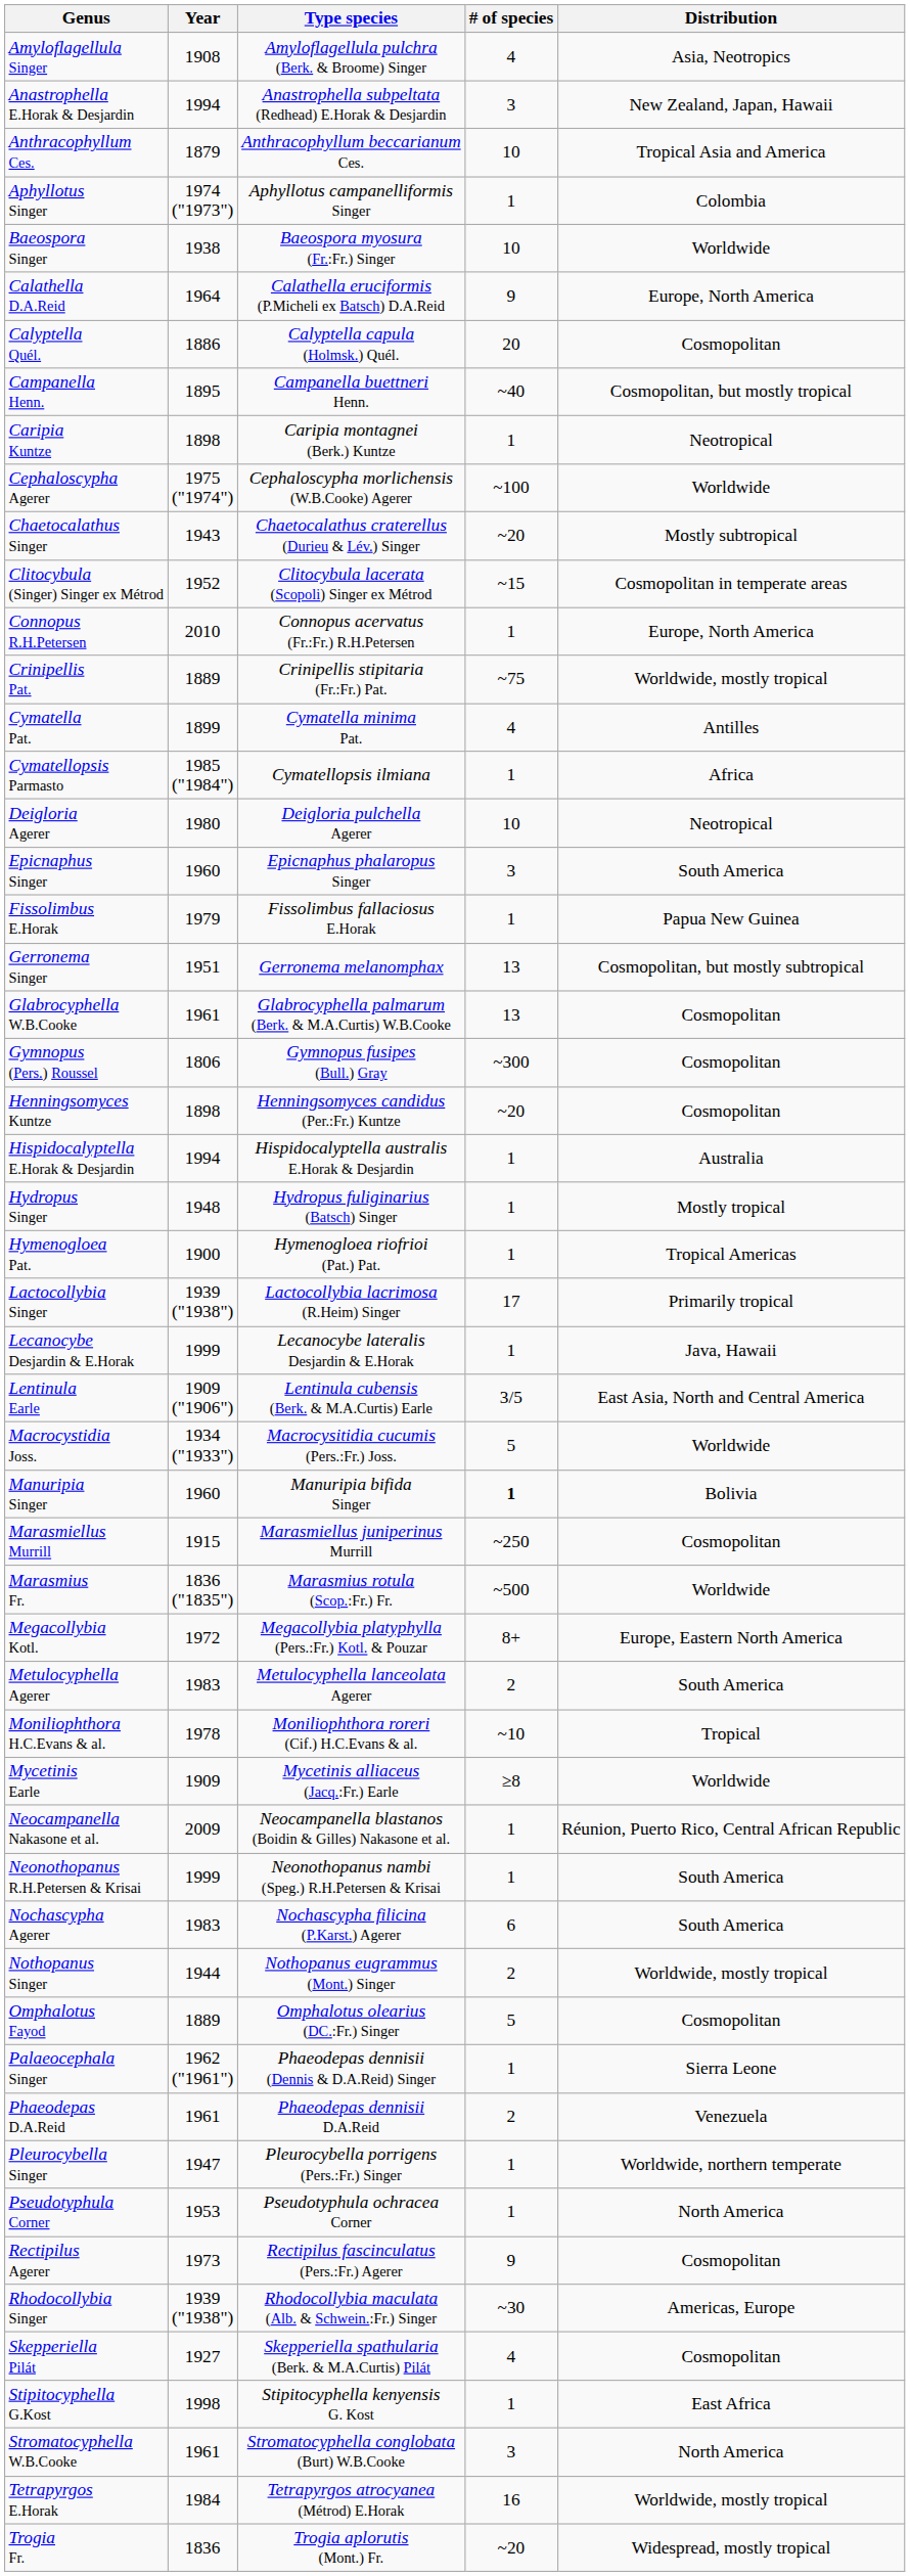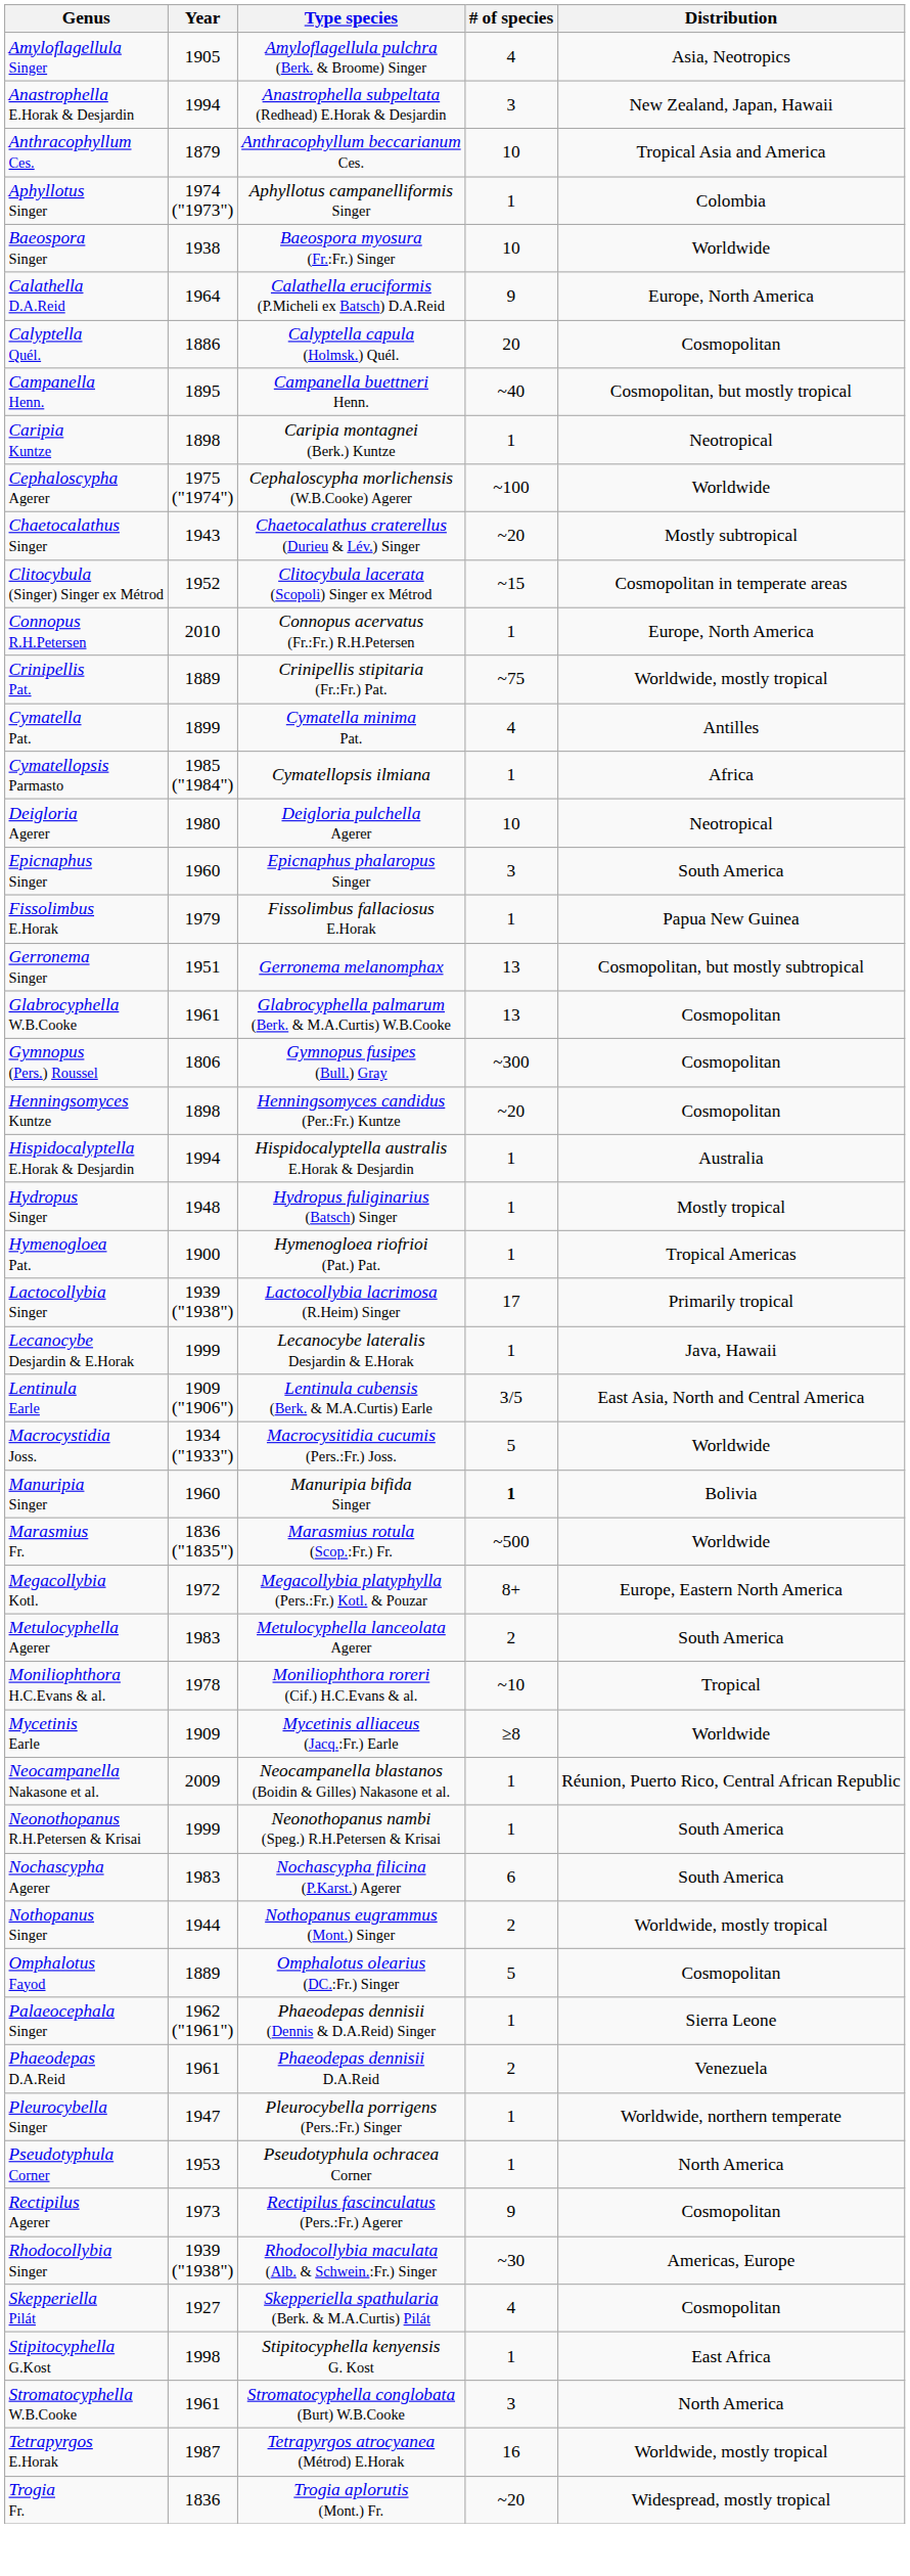Amyloflagellula Singer | Year: 1908 -> 1905
- row: Marasmiellus Murrill | 1915 | Marasmiellus juniperinus Murrill | ~250 | Cosmopolitan
Tetrapyrgos E.Horak | Year: 1984 -> 1987
